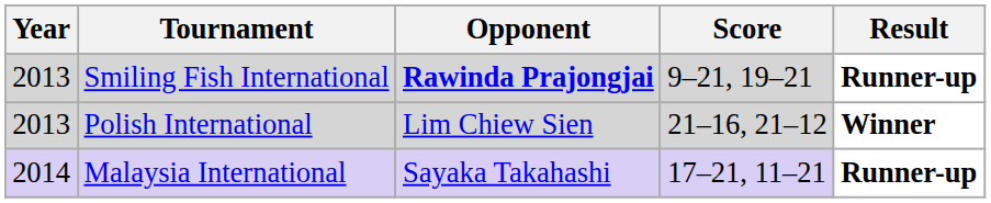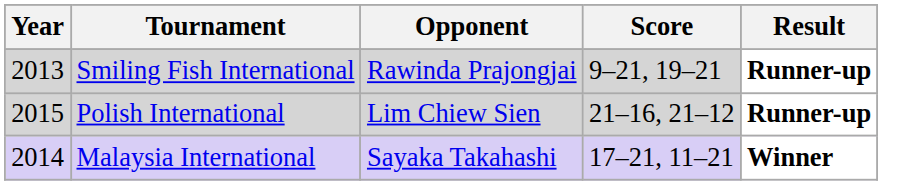Smiling Fish International | Opponent: bold -> normal
Polish International | Year: 2013 -> 2015
Polish International | Result: Winner -> Runner-up
Malaysia International | Result: Runner-up -> Winner
